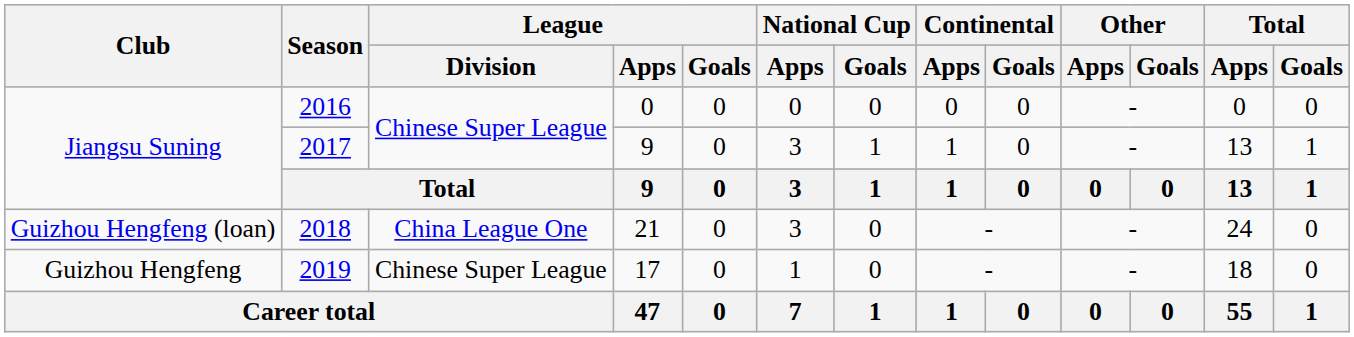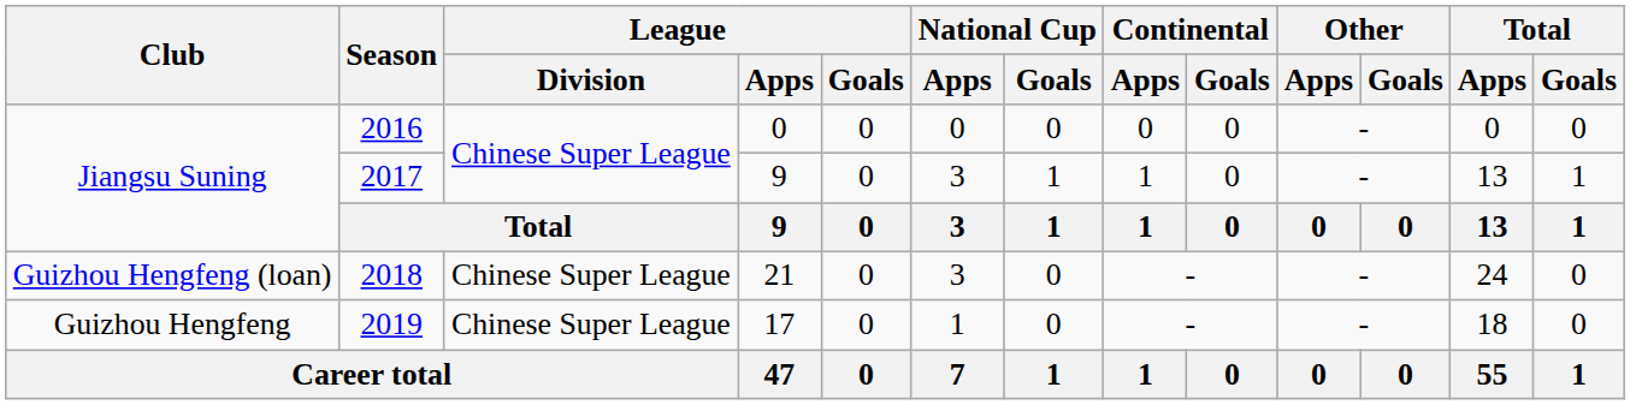2018 | League / Division: China League One -> Chinese Super League
